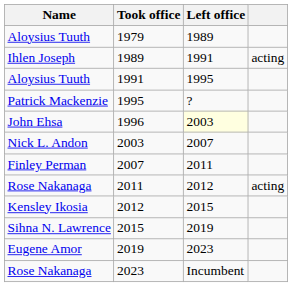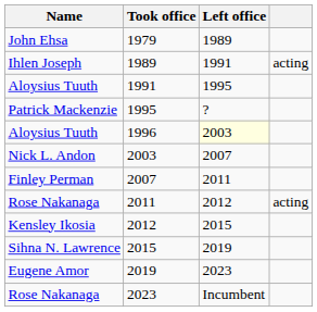1979 | Name: Aloysius Tuuth -> John Ehsa
1996 | Name: John Ehsa -> Aloysius Tuuth
